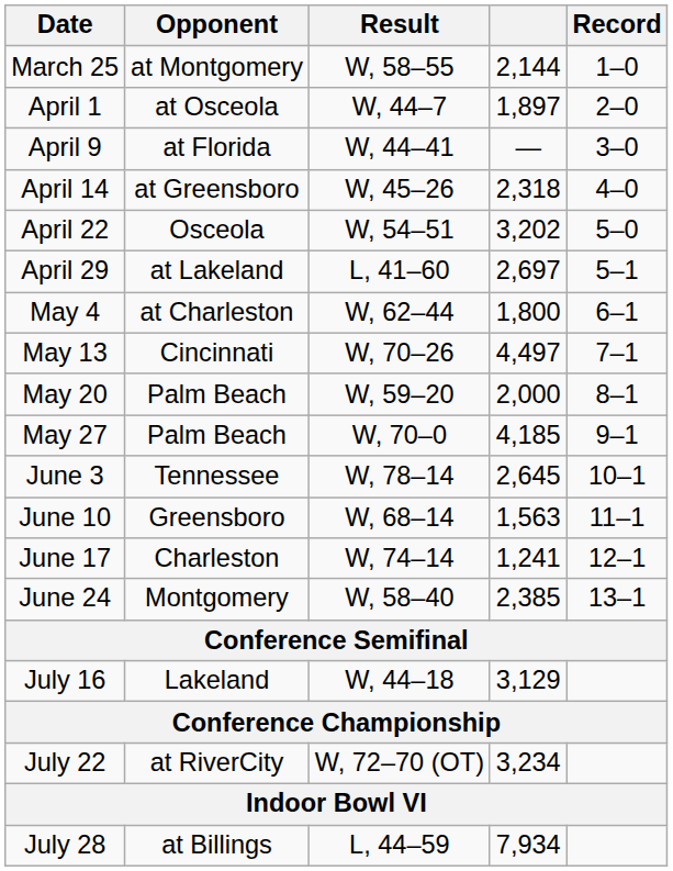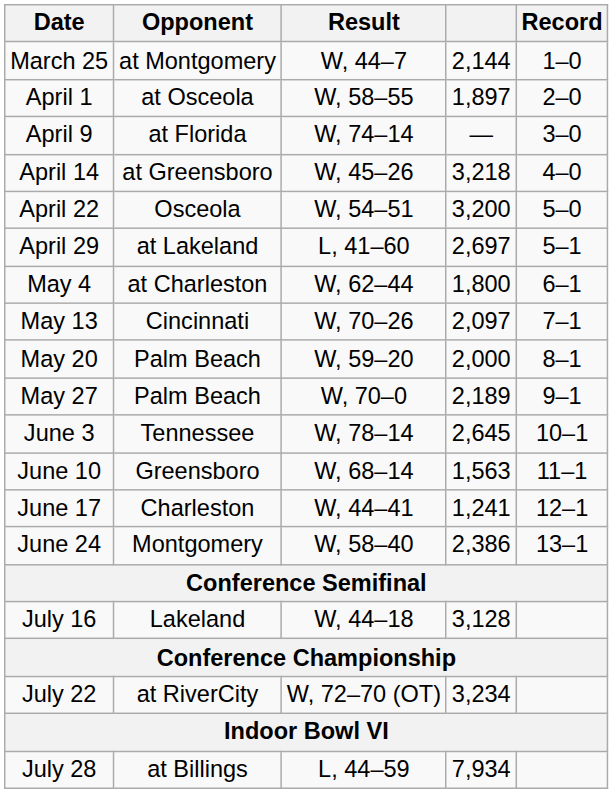March 25 | Result: W, 58–55 -> W, 44–7
April 1 | Result: W, 44–7 -> W, 58–55
April 9 | Result: W, 44–41 -> W, 74–14
April 14 | column 4: 2,318 -> 3,218
April 22 | column 4: 3,202 -> 3,200
May 13 | column 4: 4,497 -> 2,097
May 27 | column 4: 4,185 -> 2,189
June 17 | Result: W, 74–14 -> W, 44–41
June 24 | column 4: 2,385 -> 2,386
July 16 | column 4: 3,129 -> 3,128
